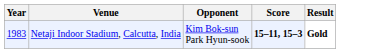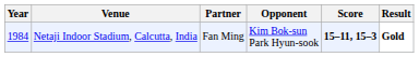+ column: Partner | Fan Ming
Netaji Indoor Stadium, Calcutta, India | Year: 1983 -> 1984
